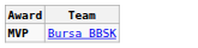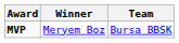+ column: Winner | Meryem Boz
